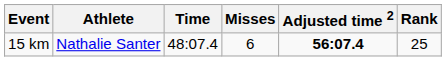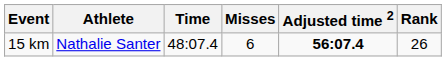15 km | Rank: 25 -> 26
